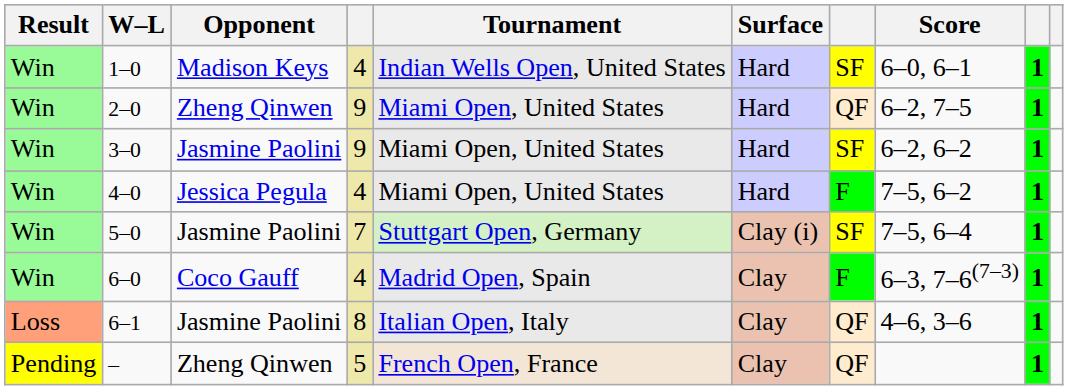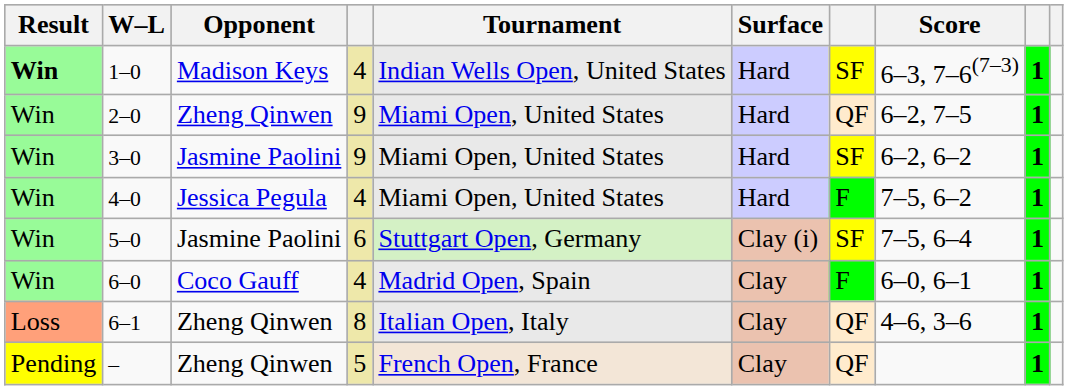1–0 | Result: normal -> bold
1–0 | Score: 6–0, 6–1 -> 6–3, 7–6(7–3)
5–0 | column 4: 7 -> 6
6–0 | Score: 6–3, 7–6(7–3) -> 6–0, 6–1
6–1 | Opponent: Jasmine Paolini -> Zheng Qinwen
